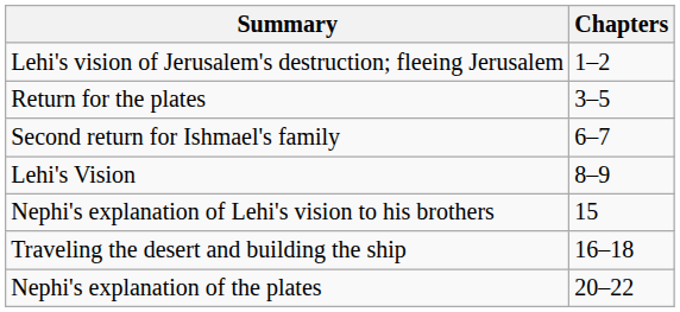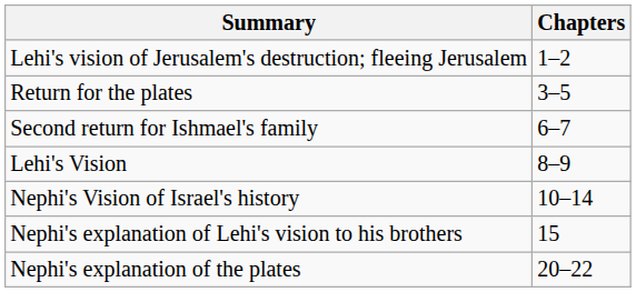+ row: Nephi's Vision of Israel's history | 10–14
- row: Traveling the desert and building the ship | 16–18
